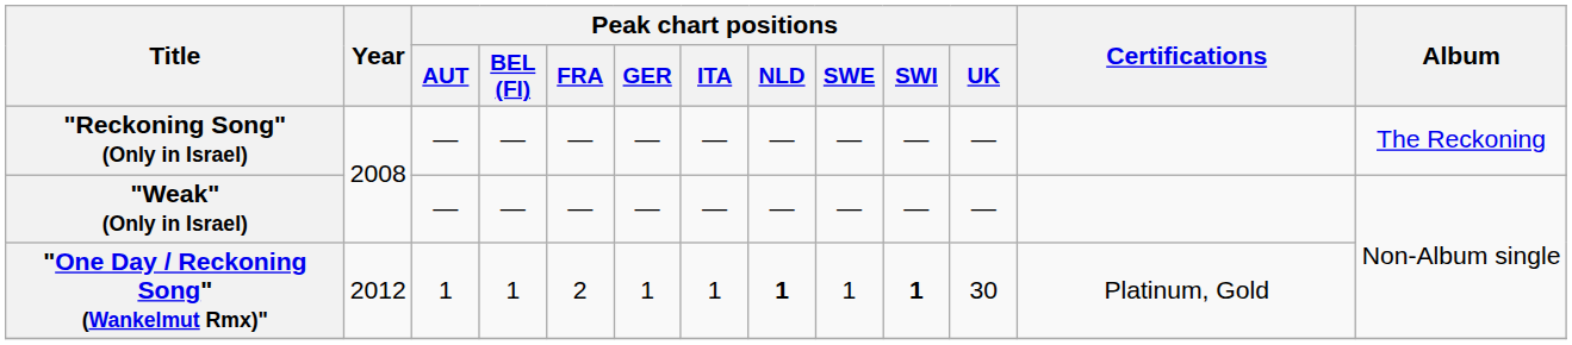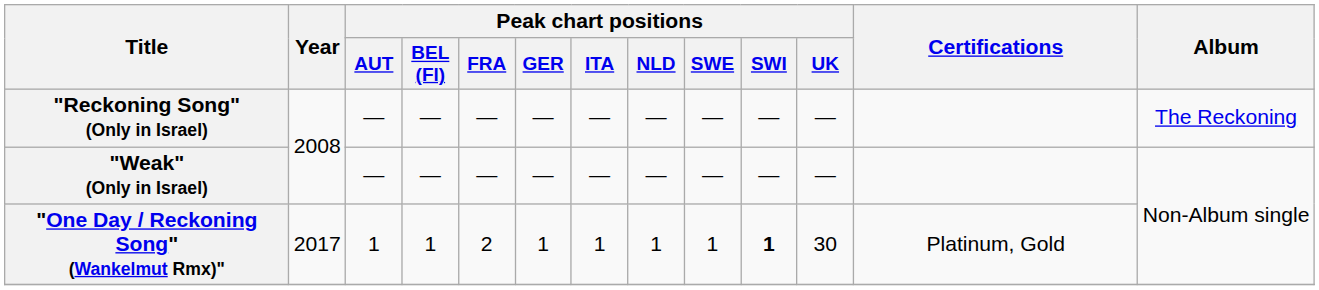"One Day / Reckoning Song" (Wankelmut Rmx)" | Year: 2012 -> 2017
"One Day / Reckoning Song" (Wankelmut Rmx)" | Peak chart positions / NLD: bold -> normal
